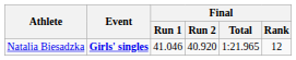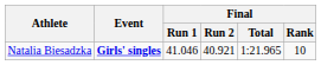Natalia Biesadzka | Final / Run 2: 40.920 -> 40.921
Natalia Biesadzka | Final / Rank: 12 -> 10
